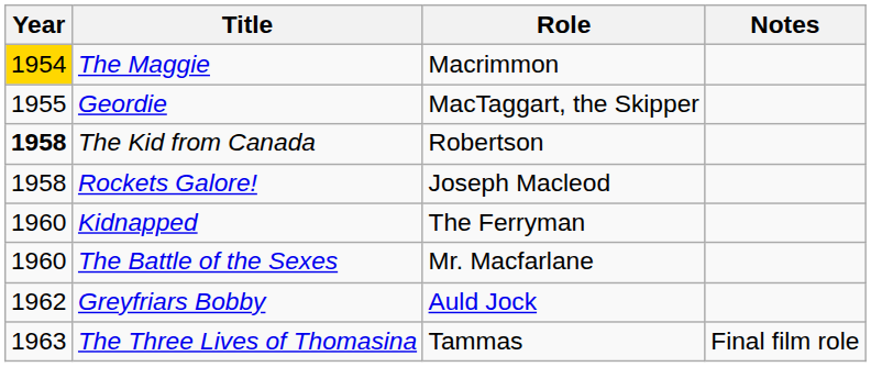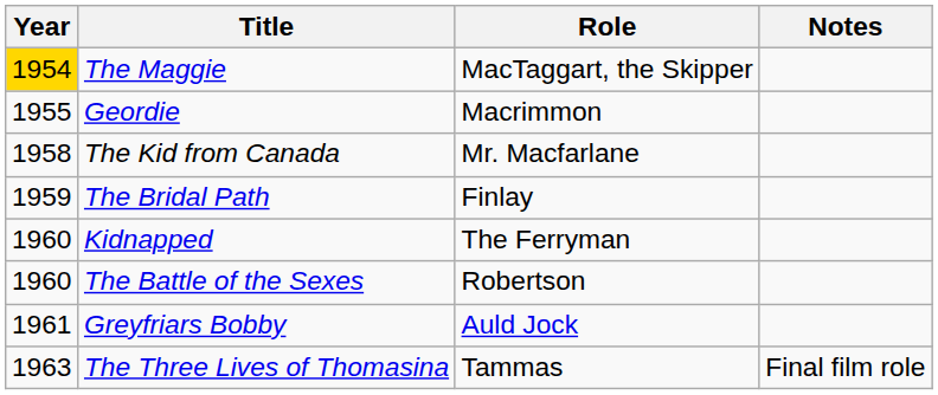The Maggie | Role: Macrimmon -> MacTaggart, the Skipper
Geordie | Role: MacTaggart, the Skipper -> Macrimmon
The Kid from Canada | Year: bold -> normal
The Kid from Canada | Role: Robertson -> Mr. Macfarlane
- row: 1958 | Rockets Galore! | Joseph Macleod
+ row: 1959 | The Bridal Path | Finlay
The Battle of the Sexes | Role: Mr. Macfarlane -> Robertson
Greyfriars Bobby | Year: 1962 -> 1961
